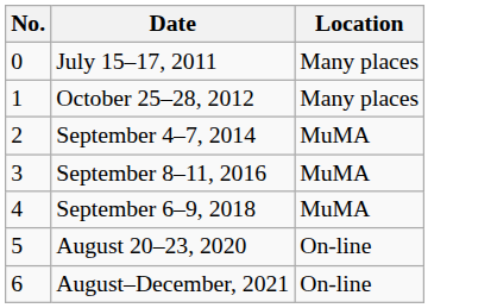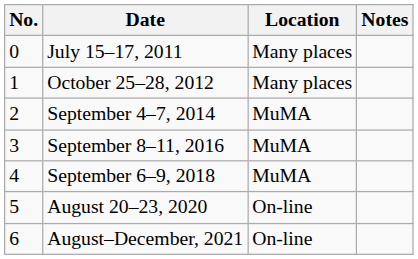+ column: Notes
